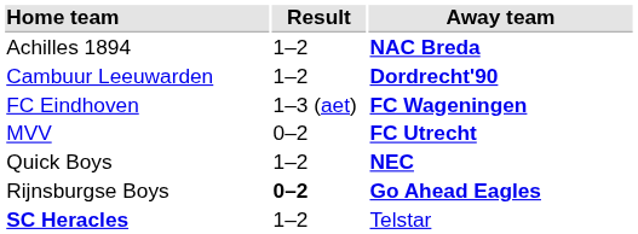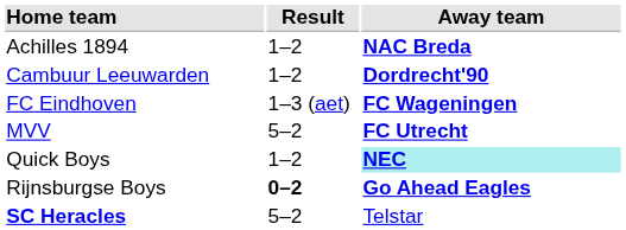MVV | Result: 0–2 -> 5–2
Quick Boys | Away team: no background -> paleturquoise background
SC Heracles | Result: 1–2 -> 5–2
